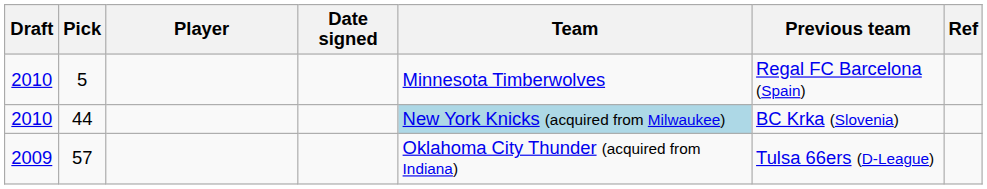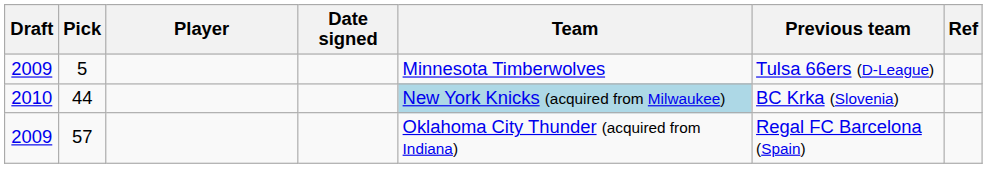5 | Draft: 2010 -> 2009
5 | Previous team: Regal FC Barcelona (Spain) -> Tulsa 66ers (D-League)
57 | Previous team: Tulsa 66ers (D-League) -> Regal FC Barcelona (Spain)
